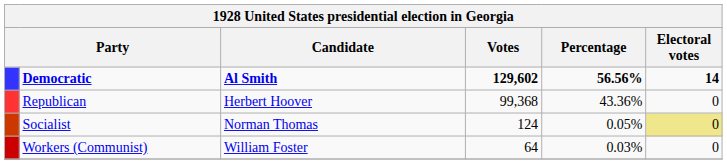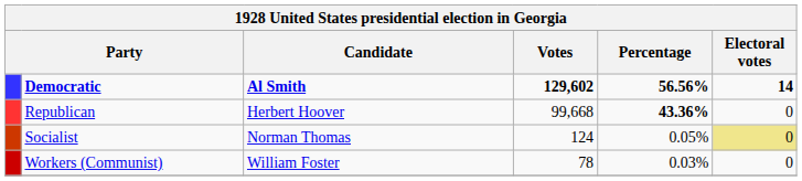Republican | Votes: 99,368 -> 99,668
Republican | Percentage: normal -> bold
Workers (Communist) | Votes: 64 -> 78
